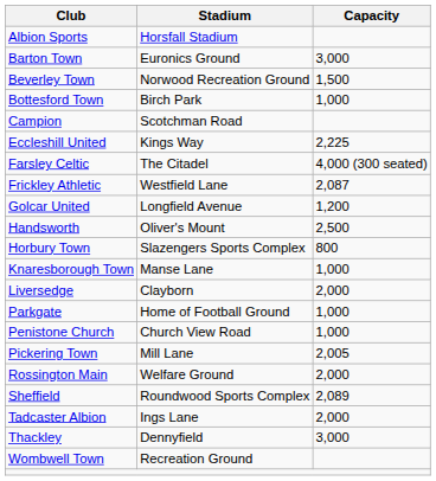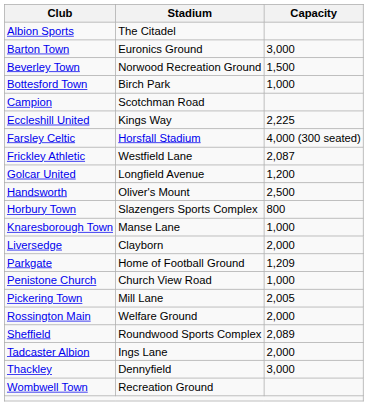Albion Sports | Stadium: Horsfall Stadium -> The Citadel
Farsley Celtic | Stadium: The Citadel -> Horsfall Stadium
Parkgate | Capacity: 1,000 -> 1,209
